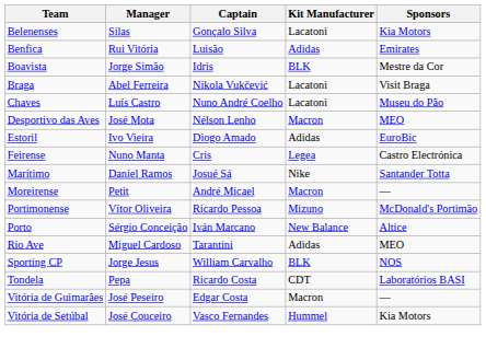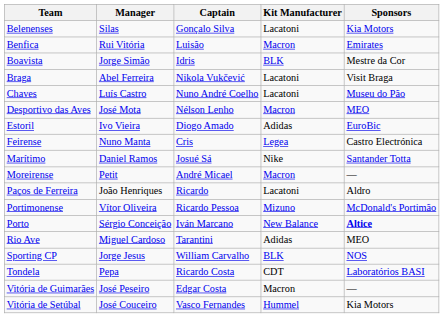Benfica | Kit Manufacturer: Adidas -> Macron
+ row: Paços de Ferreira | João Henriques | Ricardo | Lacatoni | Aldro
Porto | Sponsors: normal -> bold
